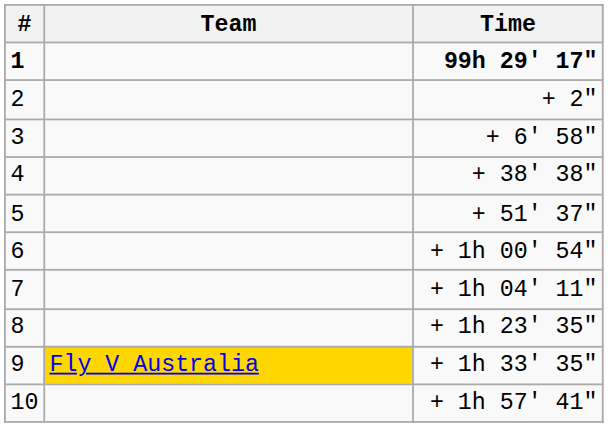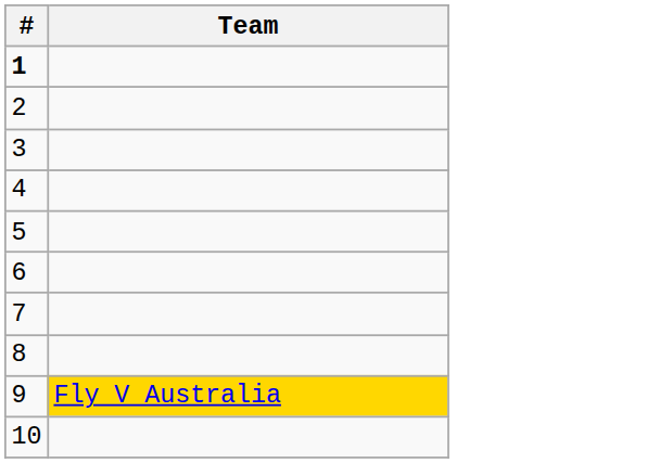- column: Time | 99h 29' 17" | + 2" | + 6' 58" | + 38' 38" | + 51' 37" | + 1h 00' 54" | + 1h 04' 11" | + 1h 23' 35" | + 1h 33' 35" | + 1h 57' 41"
